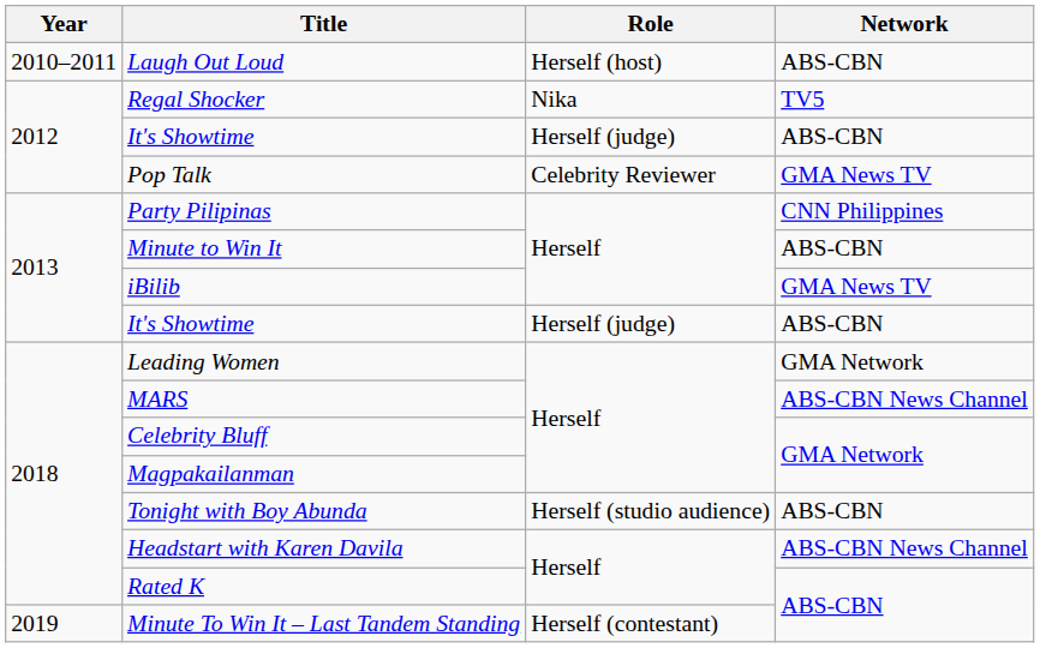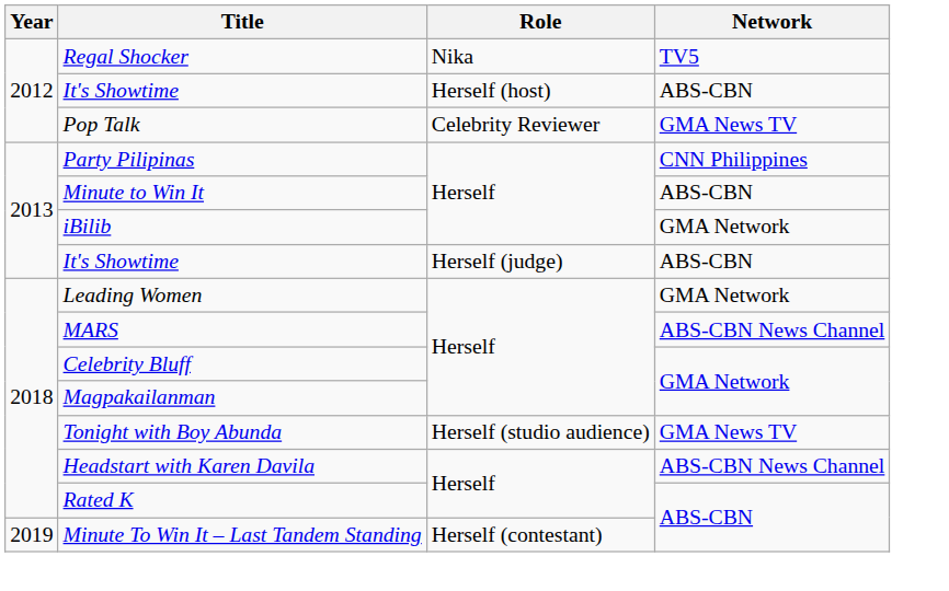- row: 2010–2011 | Laugh Out Loud | Herself (host) | ABS-CBN
2012 / It's Showtime | Role: Herself (judge) -> Herself (host)
iBilib | Network: GMA News TV -> GMA Network
Tonight with Boy Abunda | Network: ABS-CBN -> GMA News TV
